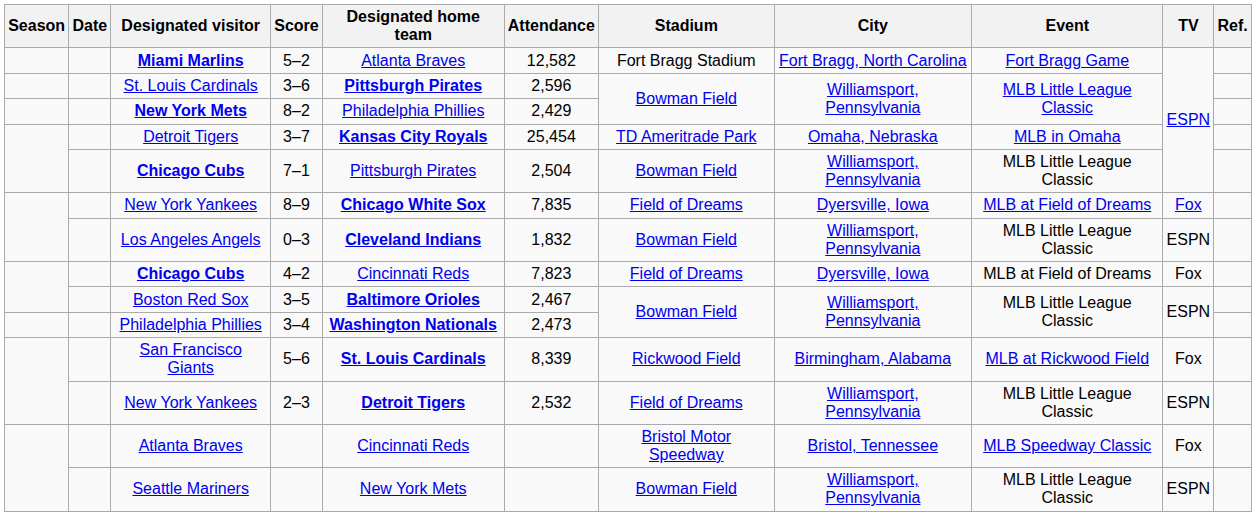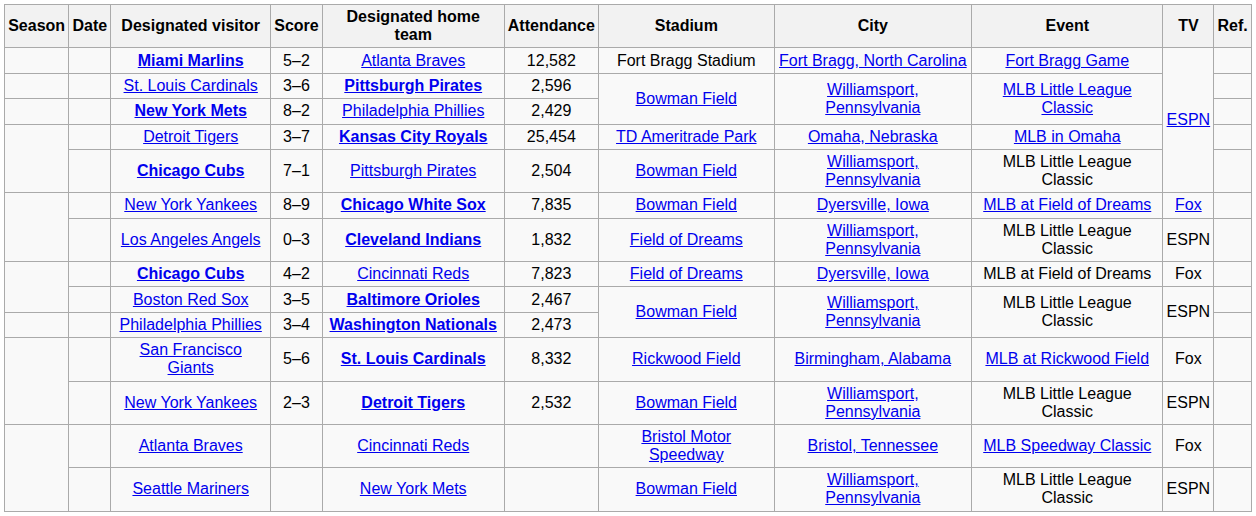8–9 | Stadium: Field of Dreams -> Bowman Field
0–3 | Stadium: Bowman Field -> Field of Dreams
5–6 | Attendance: 8,339 -> 8,332
2–3 | Stadium: Field of Dreams -> Bowman Field
